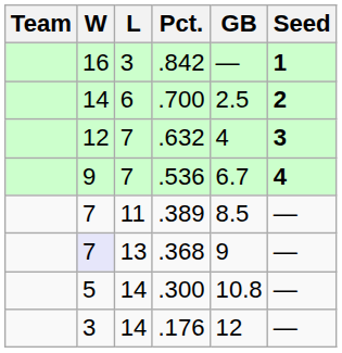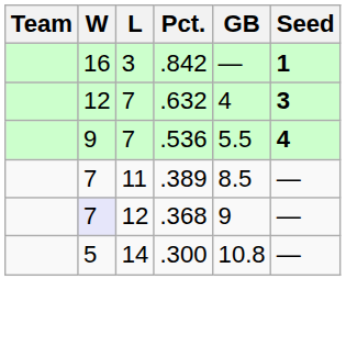- row: 14 | 6 | .700 | 2.5 | 2
.536 | GB: 6.7 -> 5.5
.368 | L: 13 -> 12
- row: 3 | 14 | .176 | 12 | —
